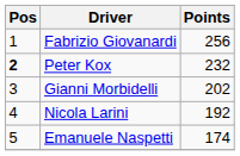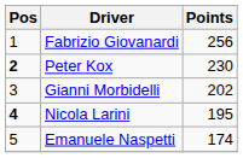Peter Kox | Points: 232 -> 230
Nicola Larini | Pos: normal -> bold
Nicola Larini | Points: 192 -> 195
